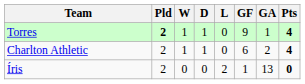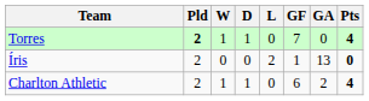Torres | GF: 9 -> 7
Torres | GA: 1 -> 0
rows swapped: Charlton Athletic <-> Íris
